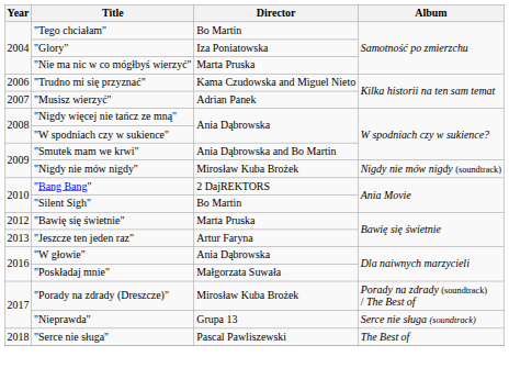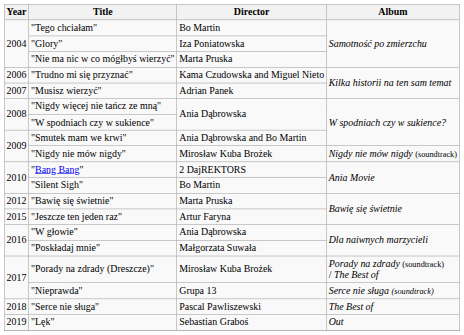"Jeszcze ten jeden raz" | Year: 2013 -> 2015
+ row: 2019 | "Lęk" | Sebastian Graboś | Out
